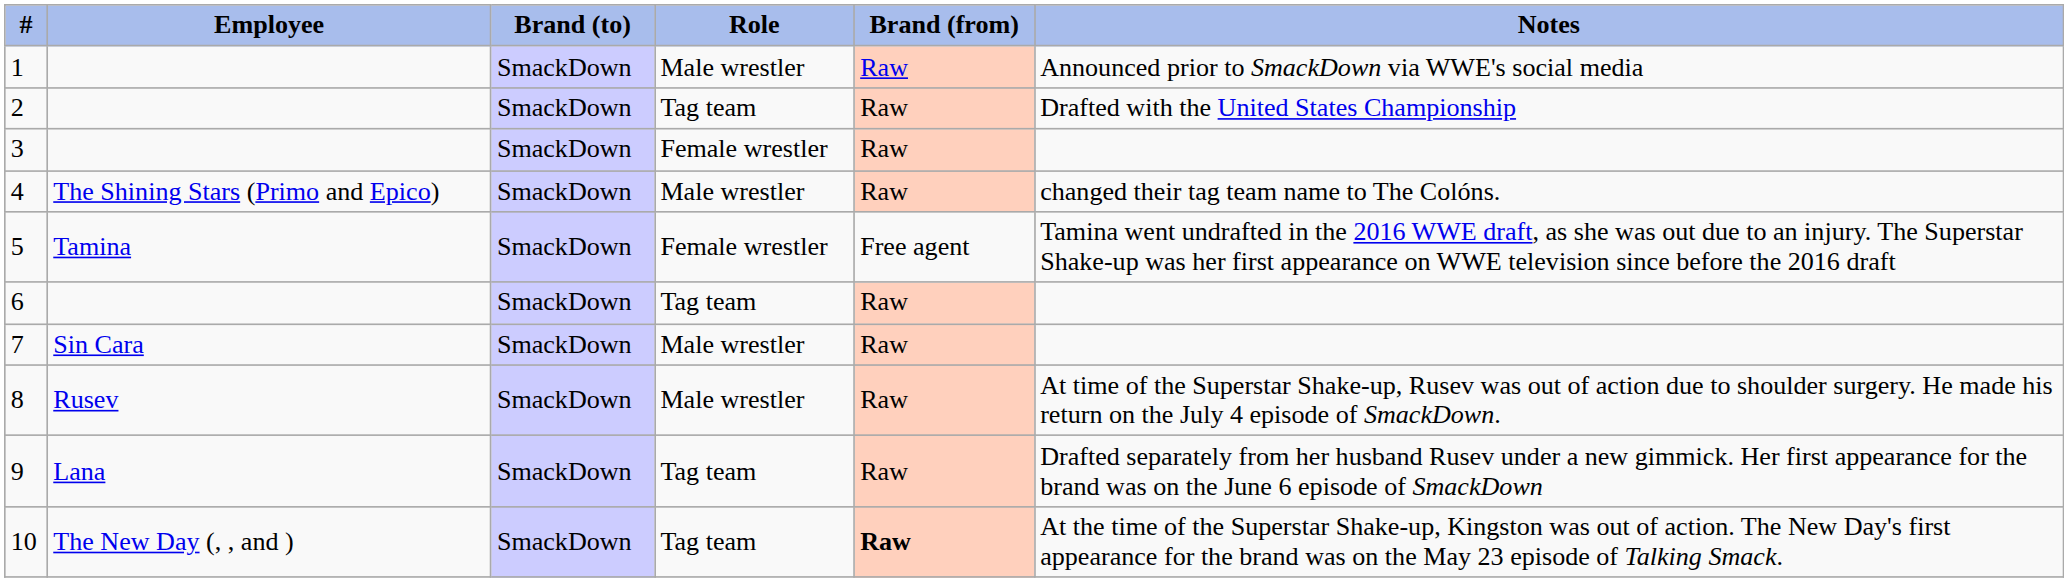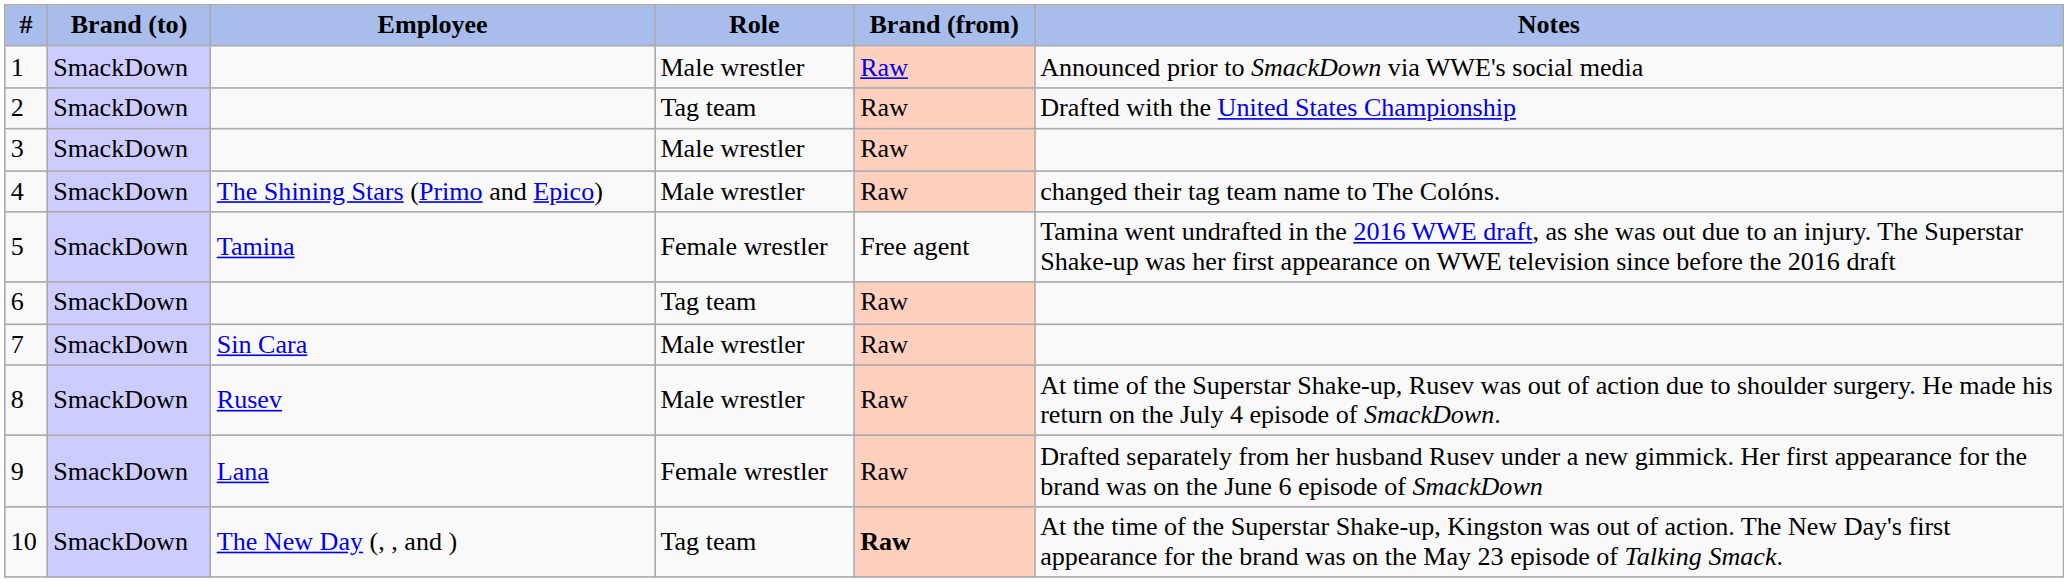columns swapped: Brand (to) <-> Employee
3 | Role: Female wrestler -> Male wrestler
9 | Role: Tag team -> Female wrestler
